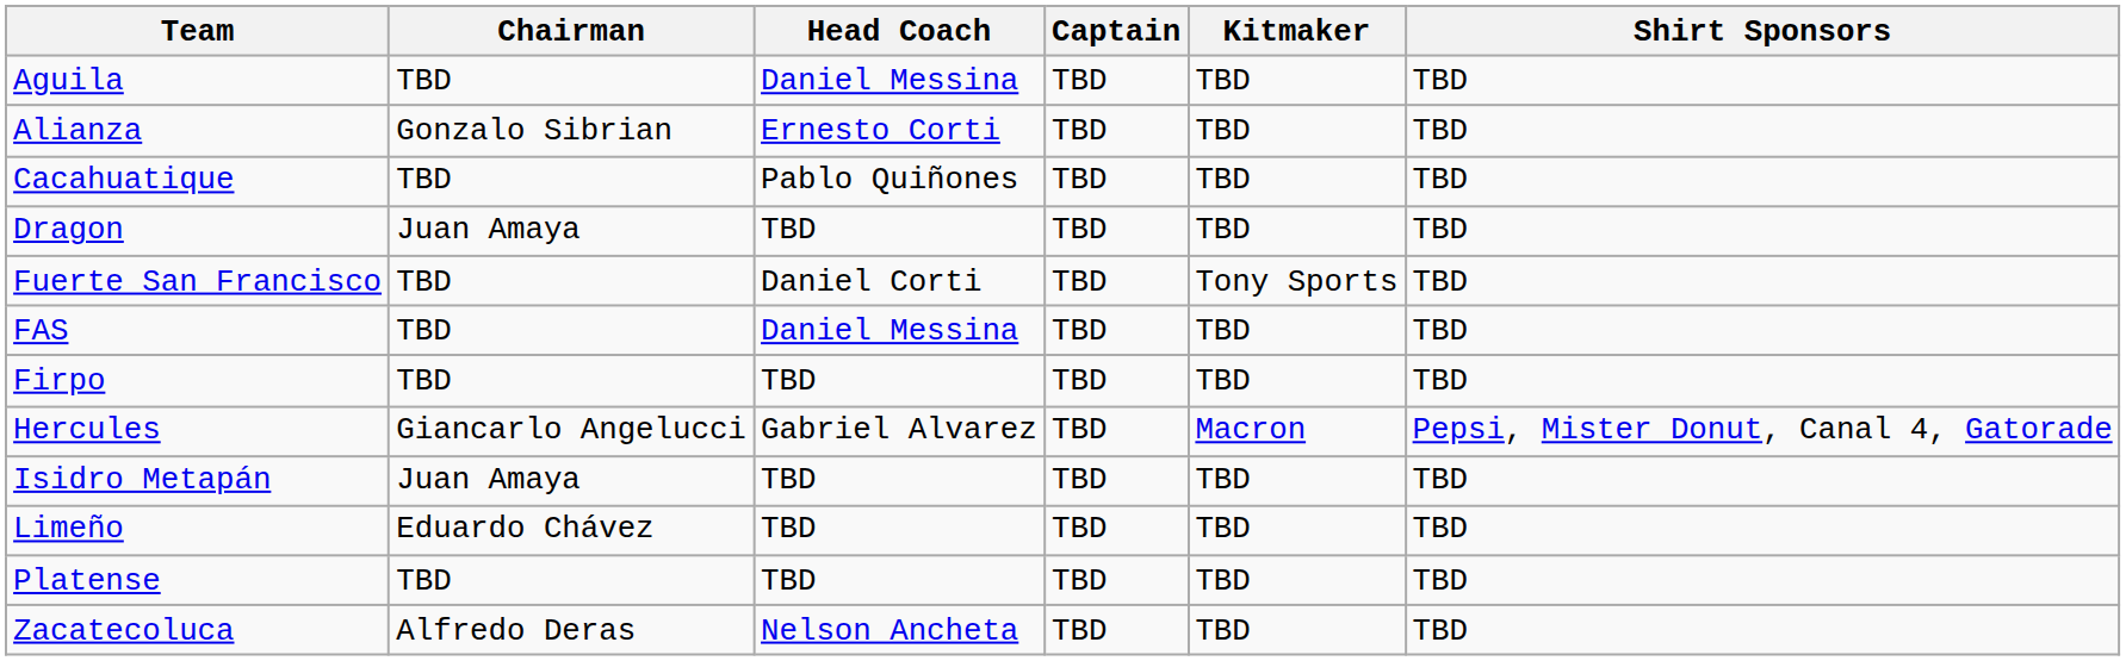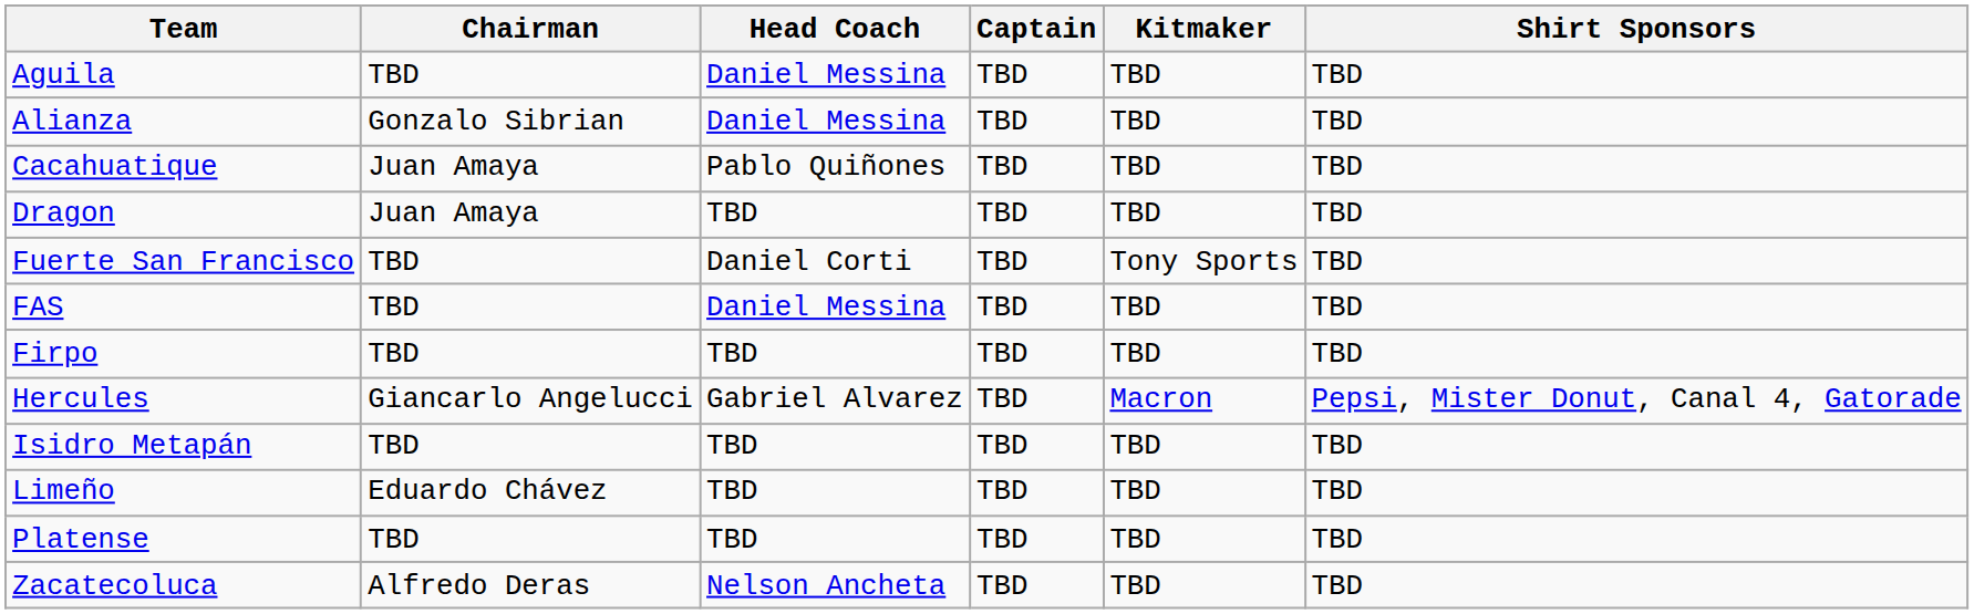Alianza | Head Coach: Ernesto Corti -> Daniel Messina
Cacahuatique | Chairman: TBD -> Juan Amaya
Isidro Metapán | Chairman: Juan Amaya -> TBD
